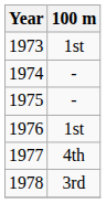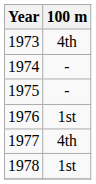1973 | 100 m: 1st -> 4th
1978 | 100 m: 3rd -> 1st
